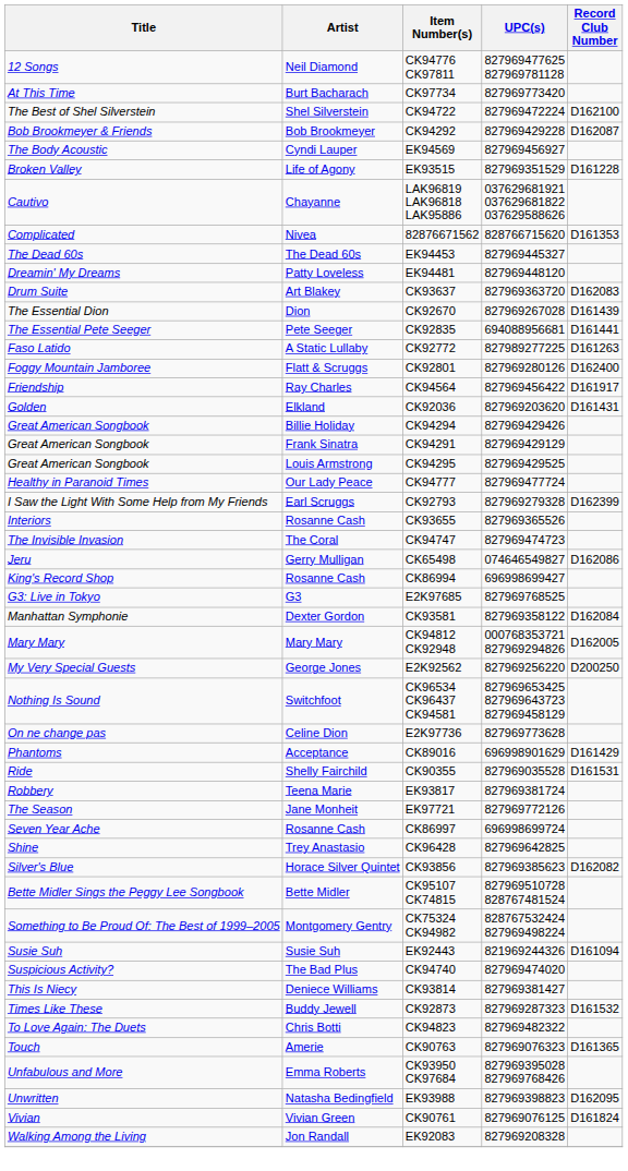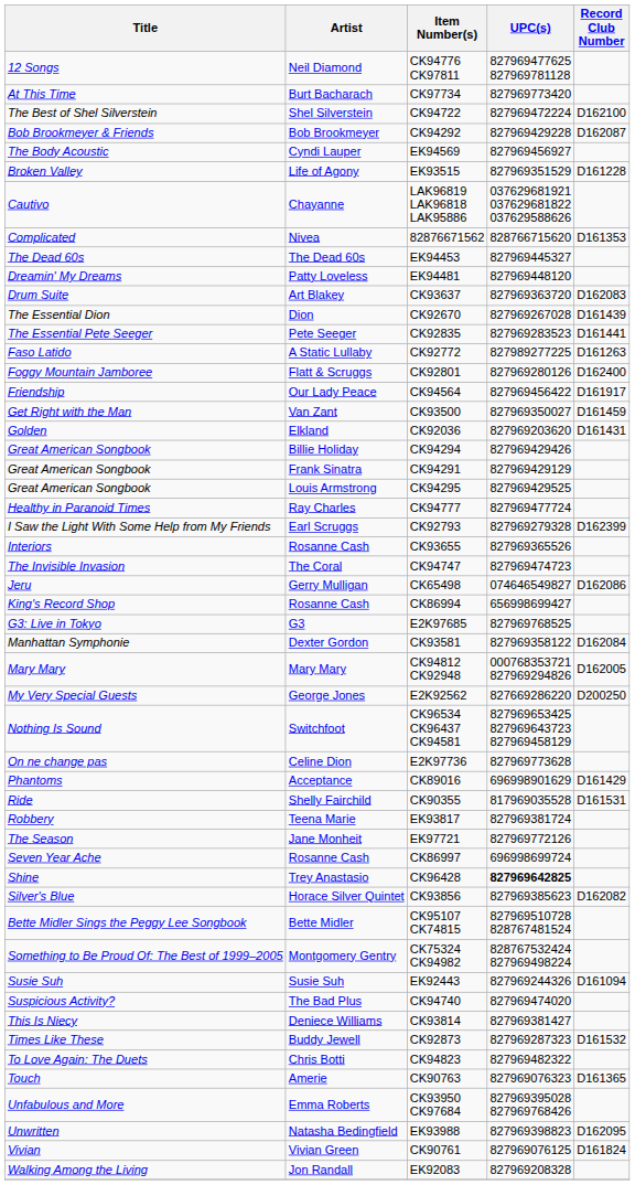CK92835 | UPC(s): 694088956681 -> 827969283523
CK94564 | Artist: Ray Charles -> Our Lady Peace
+ row: Get Right with the Man | Van Zant | CK93500 | 827969350027 | D161459
CK94777 | Artist: Our Lady Peace -> Ray Charles
CK86994 | UPC(s): 696998699427 -> 656998699427
E2K92562 | UPC(s): 827969256220 -> 827669286220
CK90355 | UPC(s): 827969035528 -> 817969035528
CK96428 | UPC(s): normal -> bold
EK92443 | UPC(s): 821969244326 -> 827969244326
